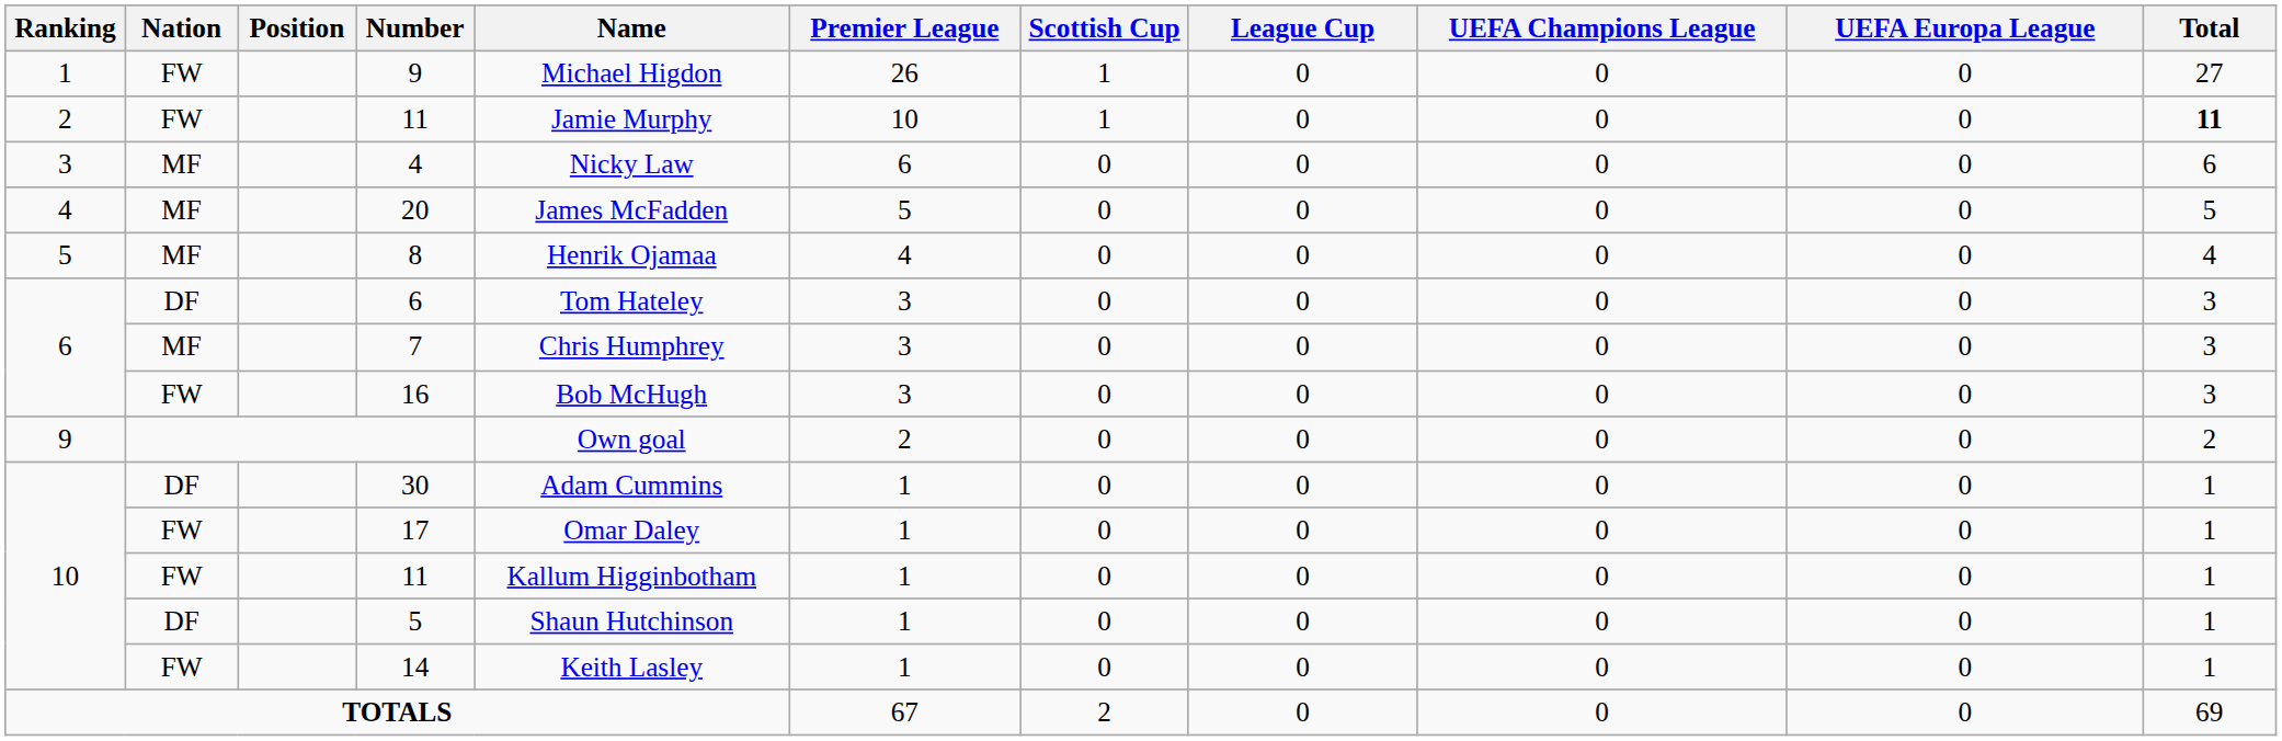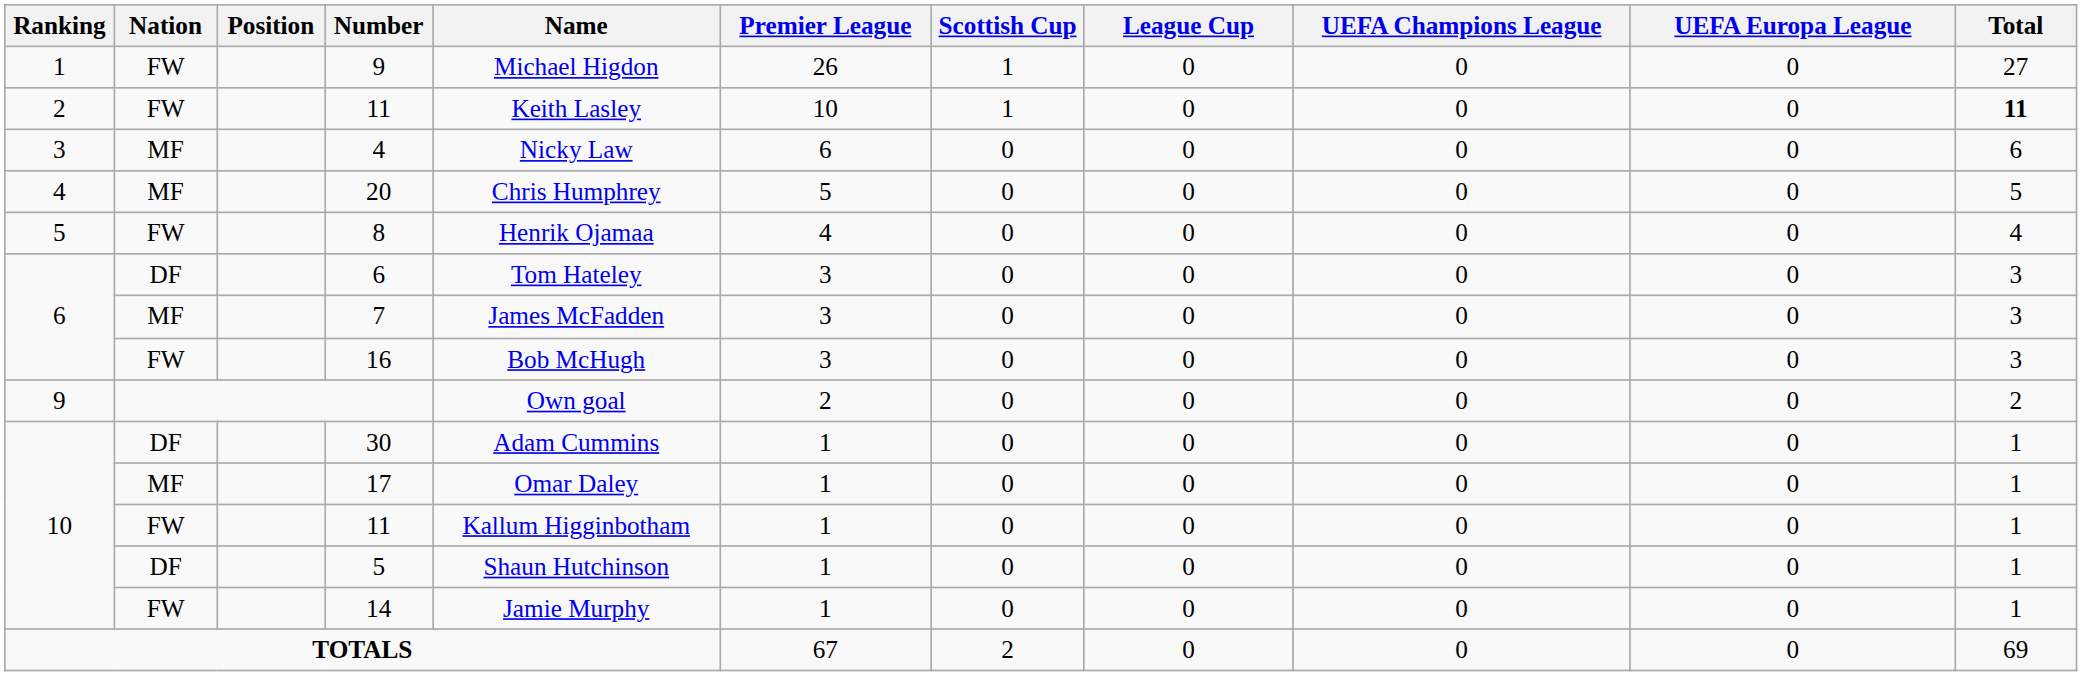2 / 11 | Name: Jamie Murphy -> Keith Lasley
20 | Name: James McFadden -> Chris Humphrey
8 | Nation: MF -> FW
7 | Name: Chris Humphrey -> James McFadden
17 | Nation: FW -> MF
14 | Name: Keith Lasley -> Jamie Murphy
